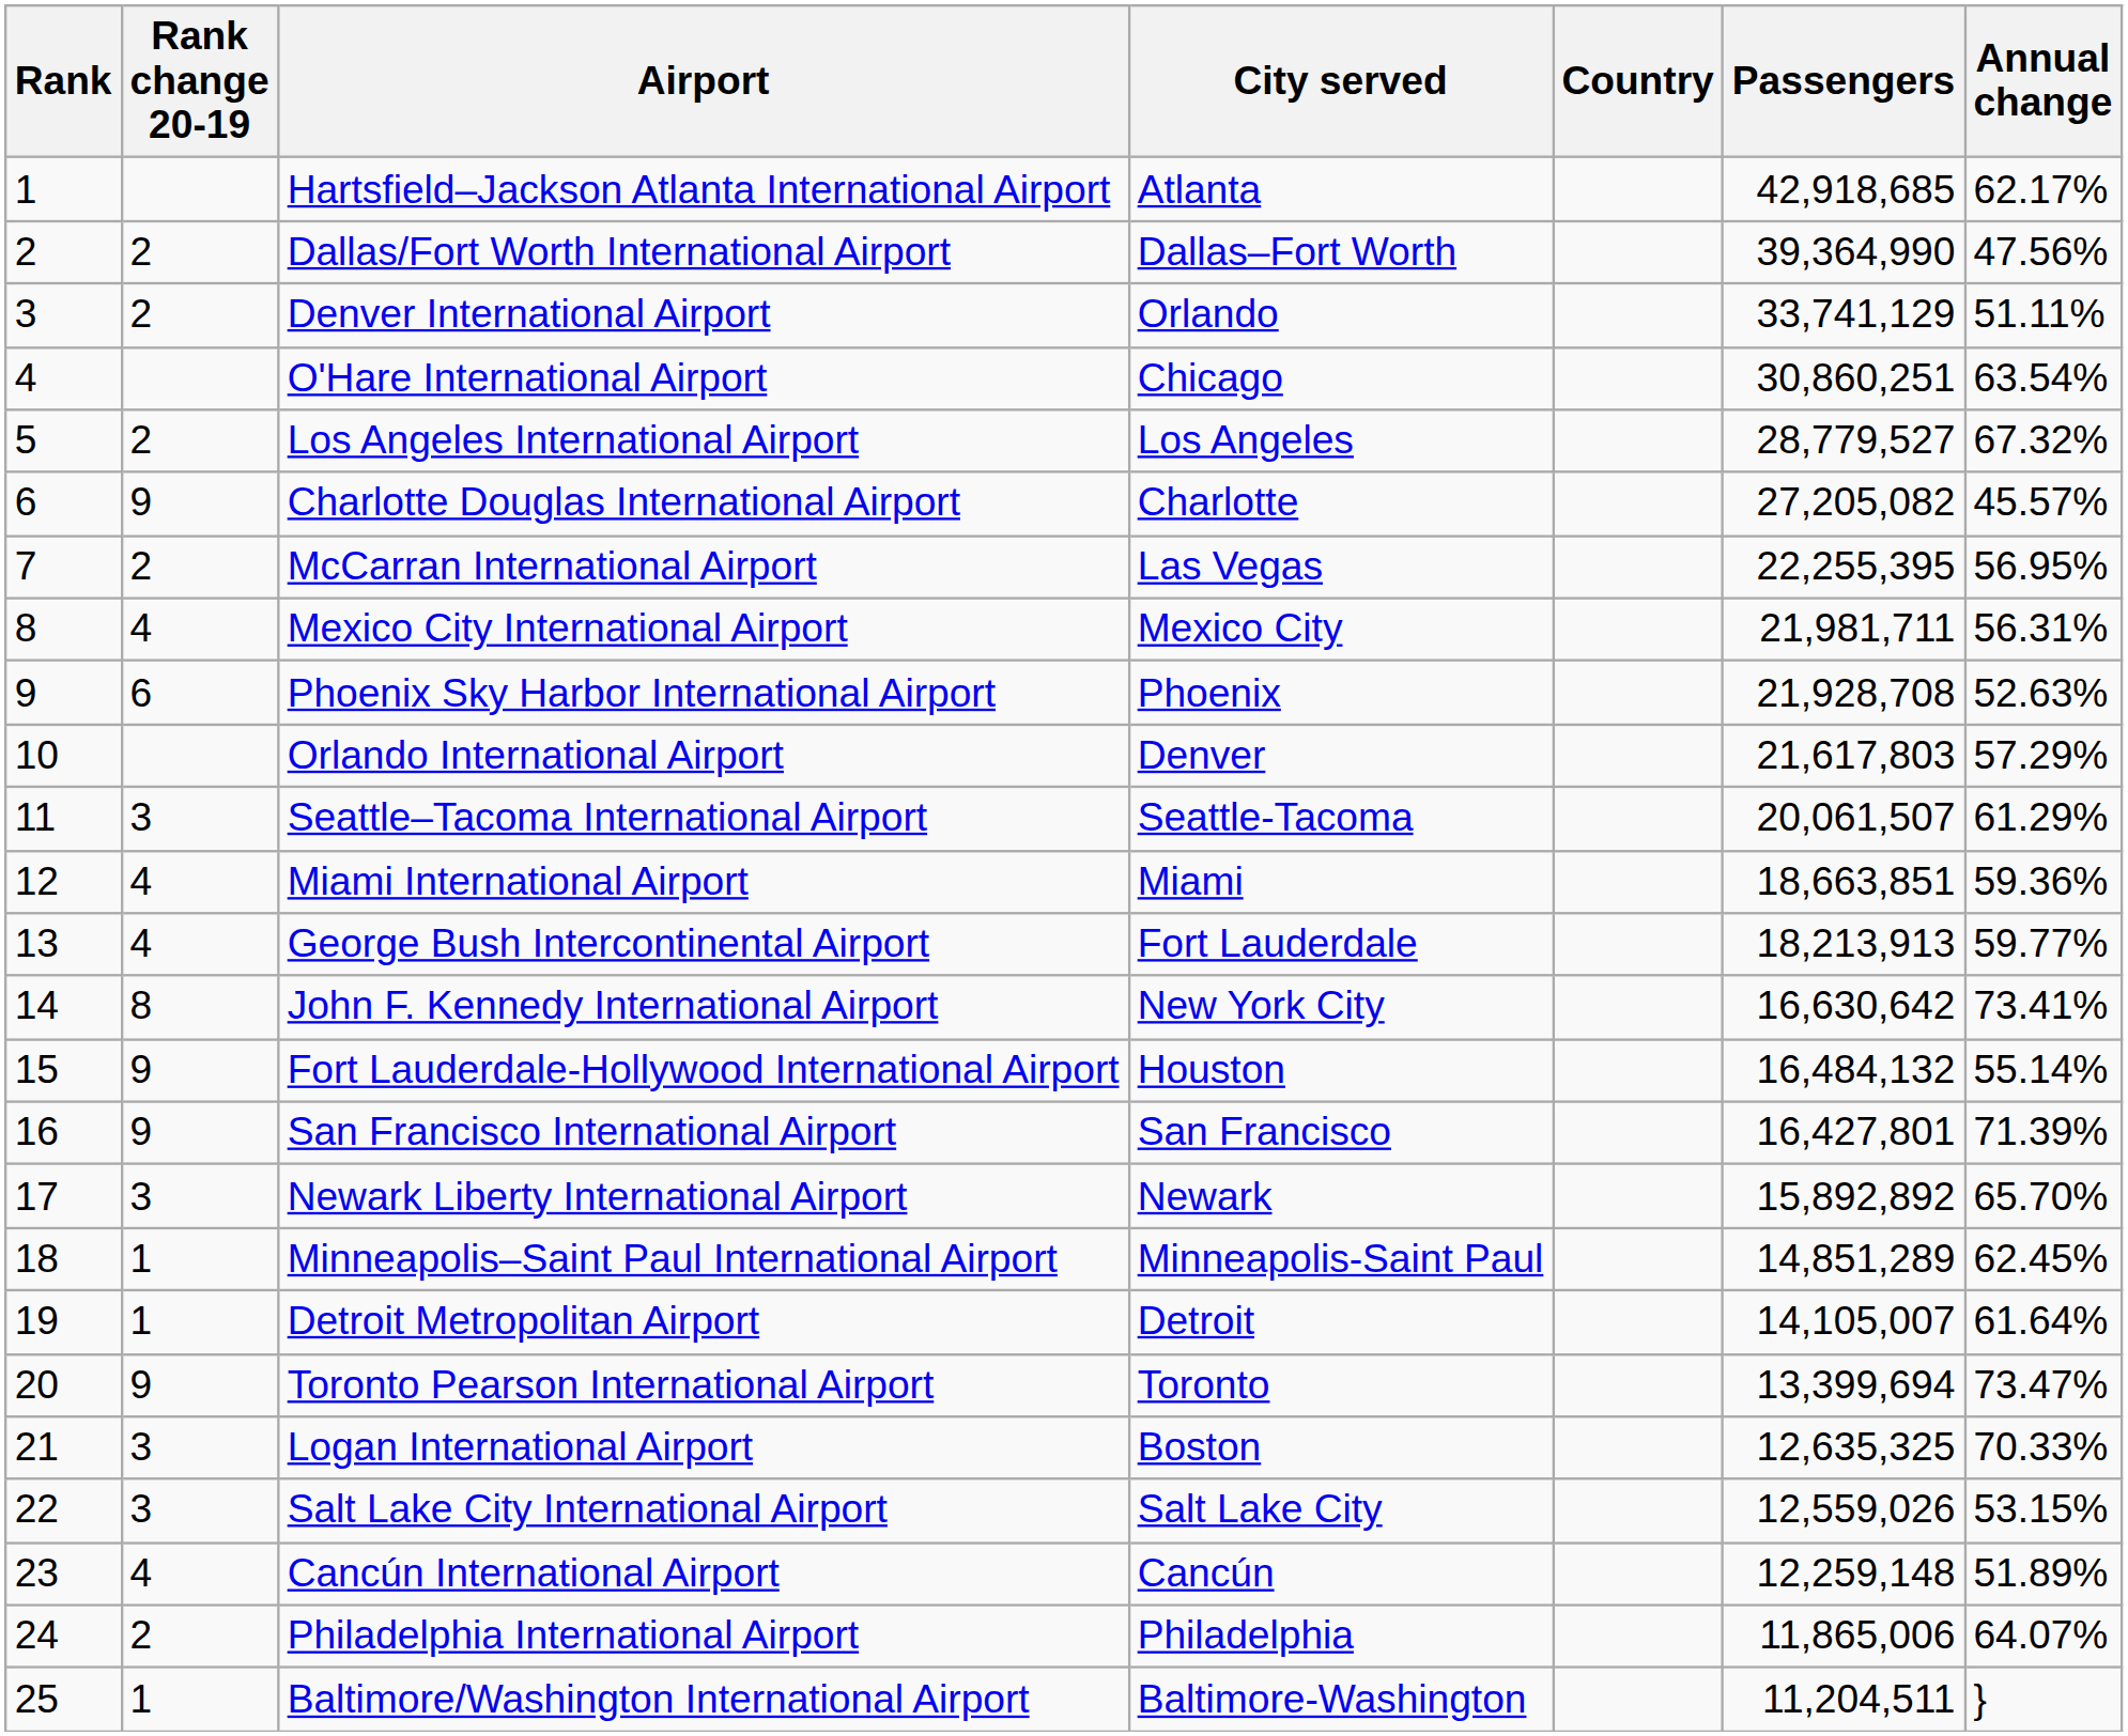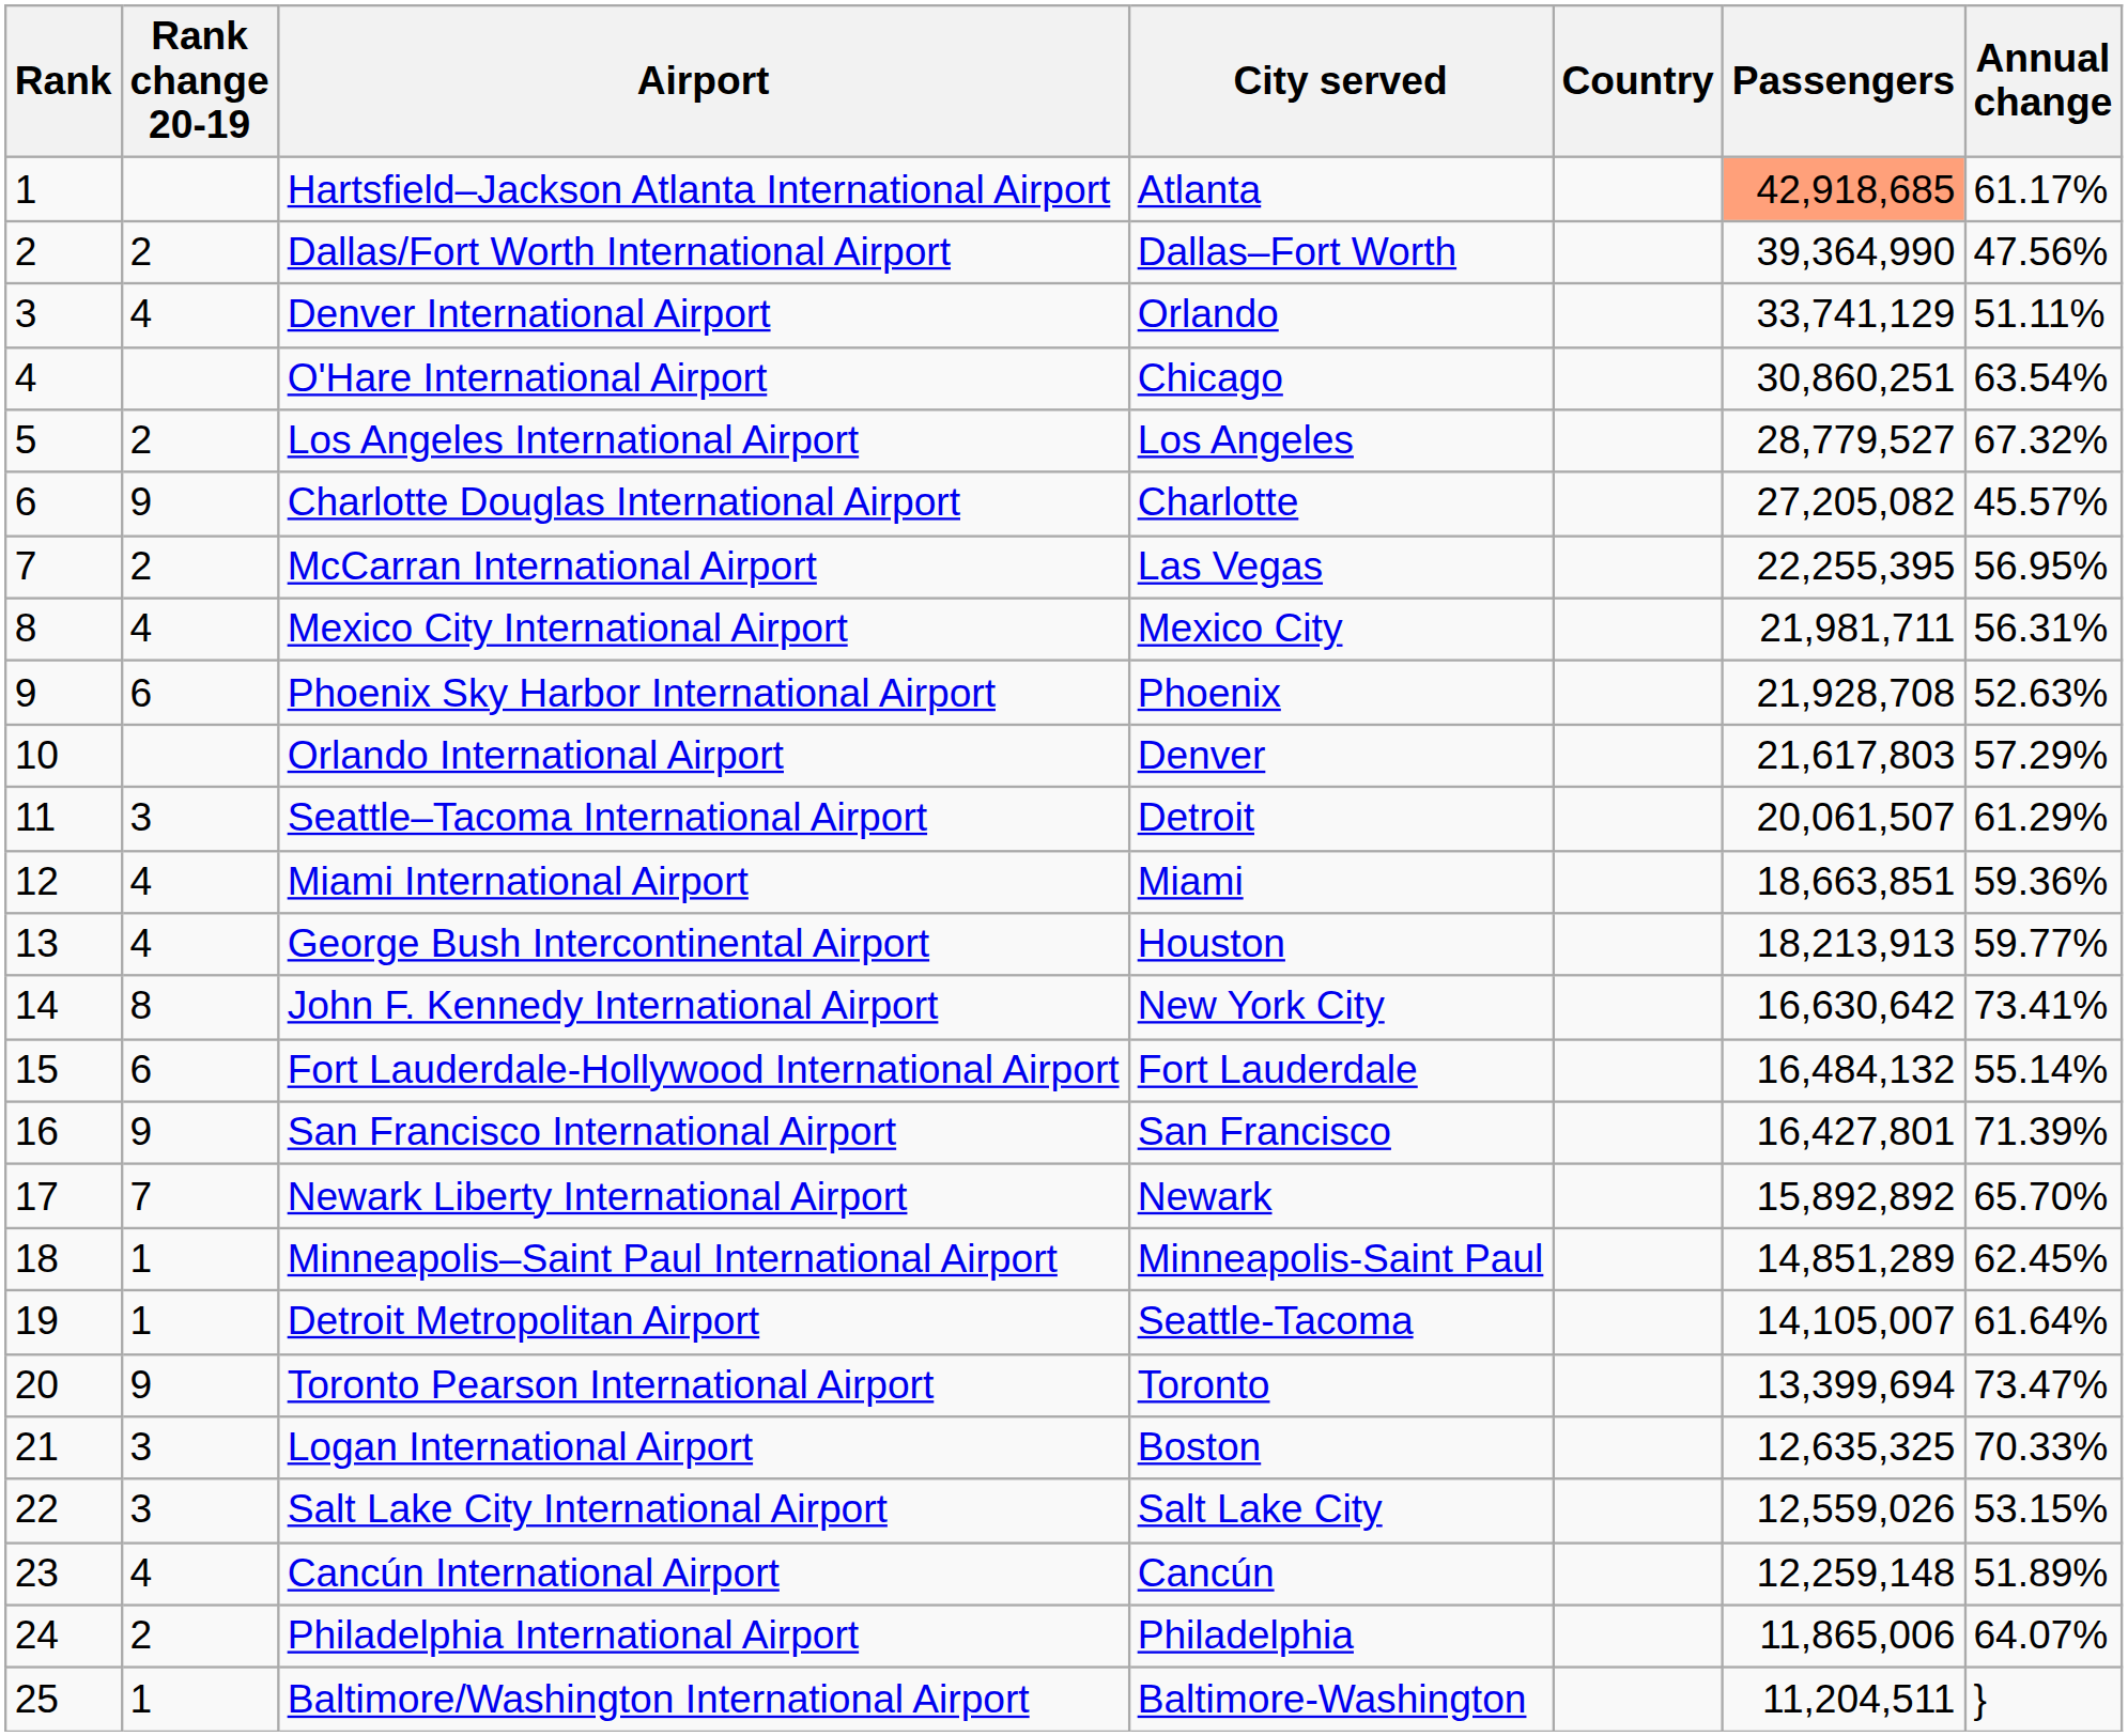Hartsfield–Jackson Atlanta International Airport | Passengers: no background -> lightsalmon background
Hartsfield–Jackson Atlanta International Airport | Annual change: 62.17% -> 61.17%
Denver International Airport | Rank change 20-19: 2 -> 4
Seattle–Tacoma International Airport | City served: Seattle-Tacoma -> Detroit
George Bush Intercontinental Airport | City served: Fort Lauderdale -> Houston
Fort Lauderdale-Hollywood International Airport | Rank change 20-19: 9 -> 6
Fort Lauderdale-Hollywood International Airport | City served: Houston -> Fort Lauderdale
Newark Liberty International Airport | Rank change 20-19: 3 -> 7
Detroit Metropolitan Airport | City served: Detroit -> Seattle-Tacoma
